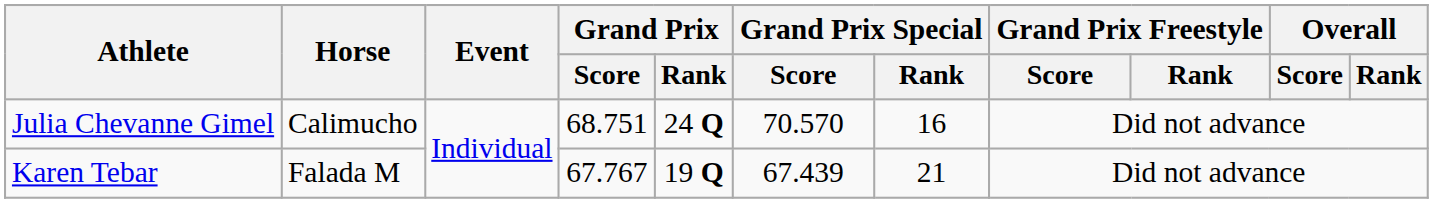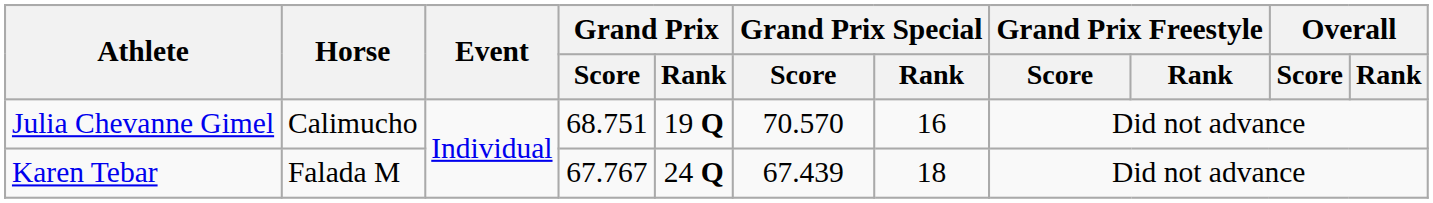Julia Chevanne Gimel | Grand Prix / Rank: 24 Q -> 19 Q
Karen Tebar | Grand Prix / Rank: 19 Q -> 24 Q
Karen Tebar | Grand Prix Special / Rank: 21 -> 18
